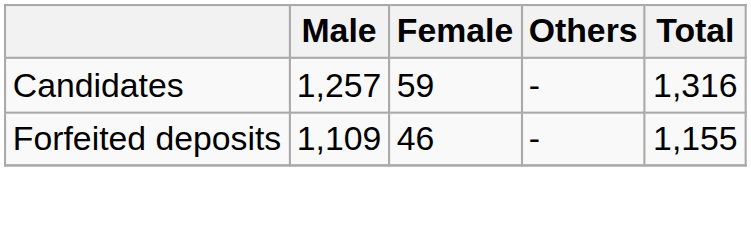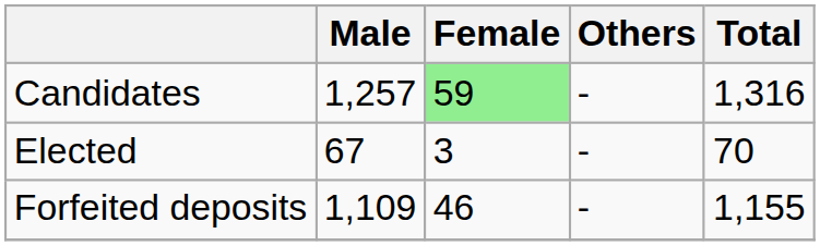Candidates | Female: no background -> lightgreen background
+ row: Elected | 67 | 3 | - | 70
